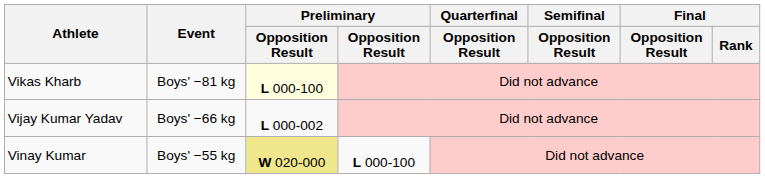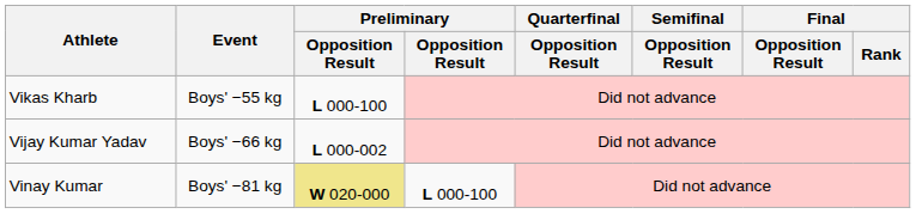Vikas Kharb | Event: Boys' −81 kg -> Boys' −55 kg
Vikas Kharb | column 3: lightyellow background -> no background
Vinay Kumar | Event: Boys' −55 kg -> Boys' −81 kg
